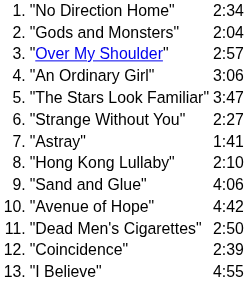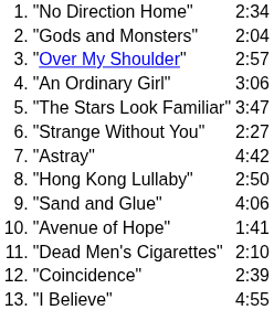"Astray" | column 3: 1:41 -> 4:42
"Hong Kong Lullaby" | column 3: 2:10 -> 2:50
"Avenue of Hope" | column 3: 4:42 -> 1:41
"Dead Men's Cigarettes" | column 3: 2:50 -> 2:10
